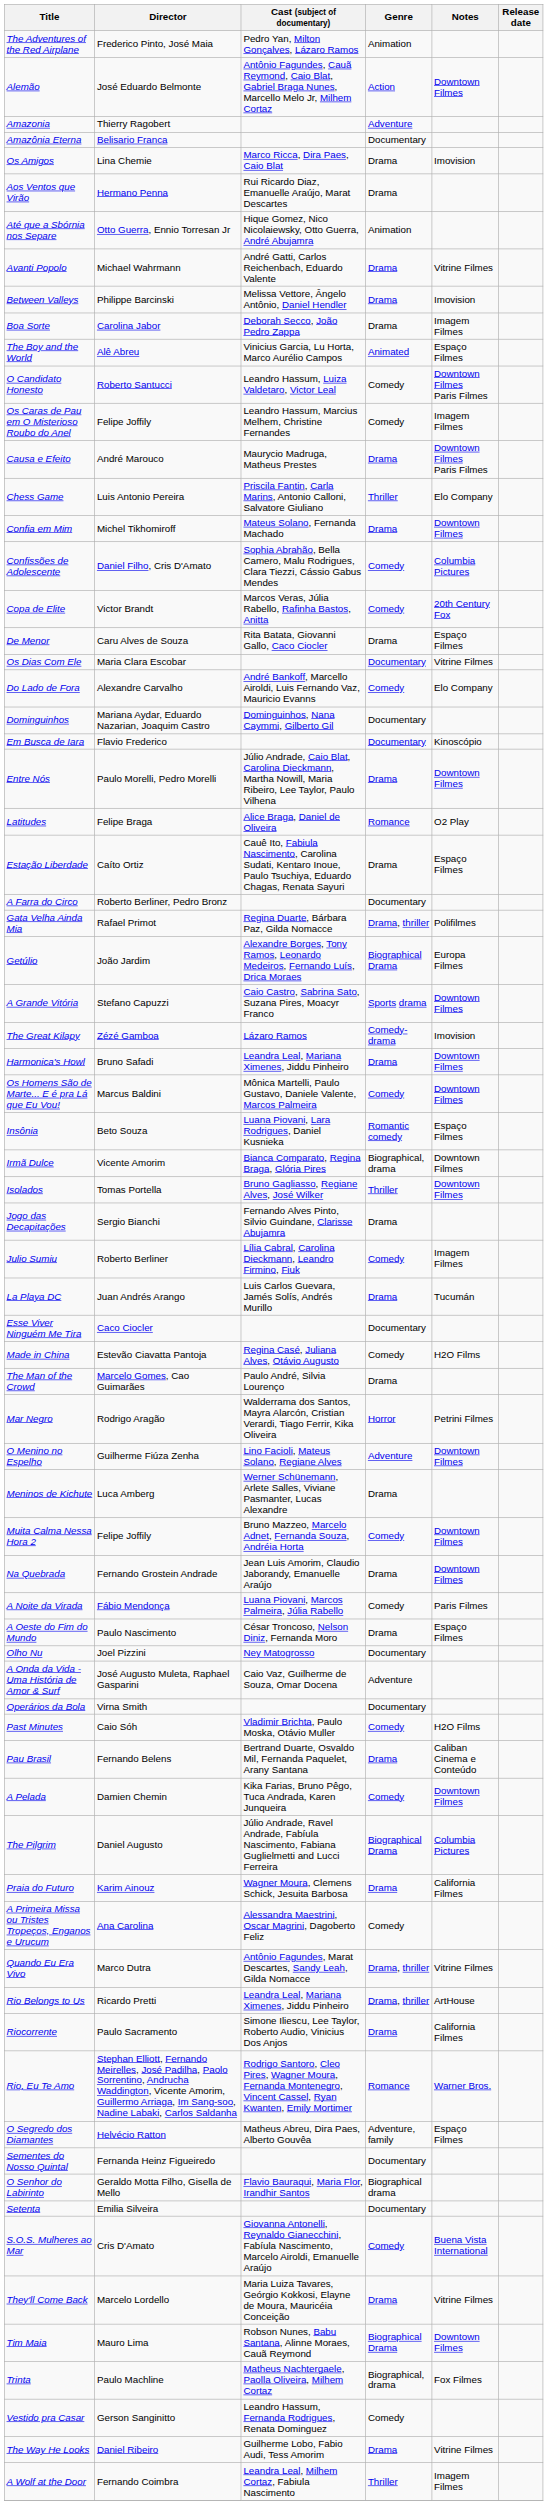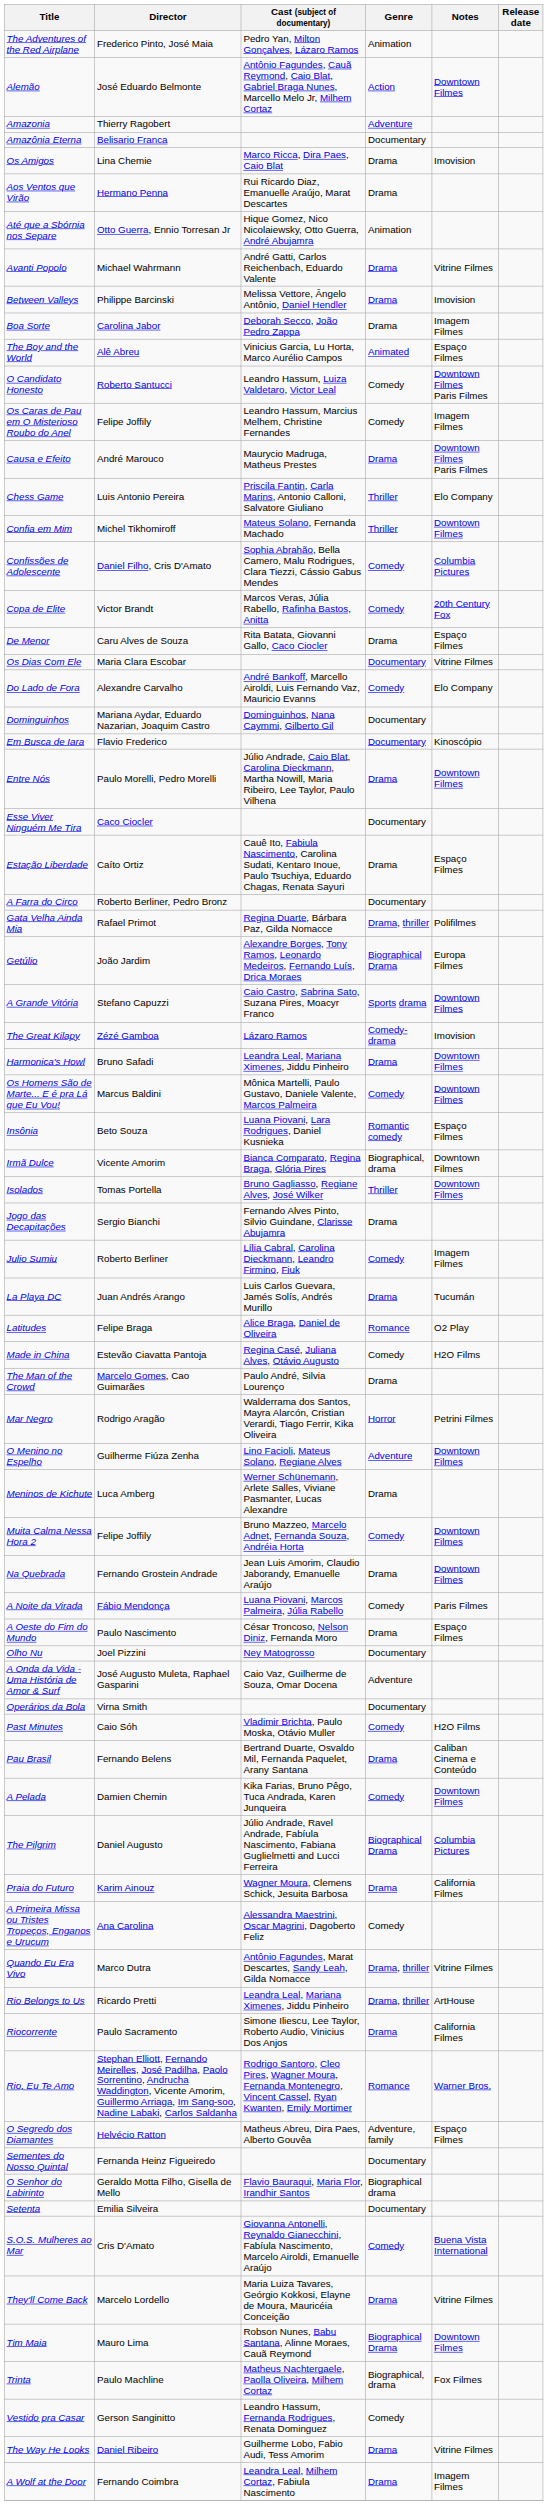Confia em Mim | Genre: Drama -> Thriller
rows swapped: Esse Viver Ninguém Me Tira <-> Latitudes
A Wolf at the Door | Genre: Thriller -> Drama
